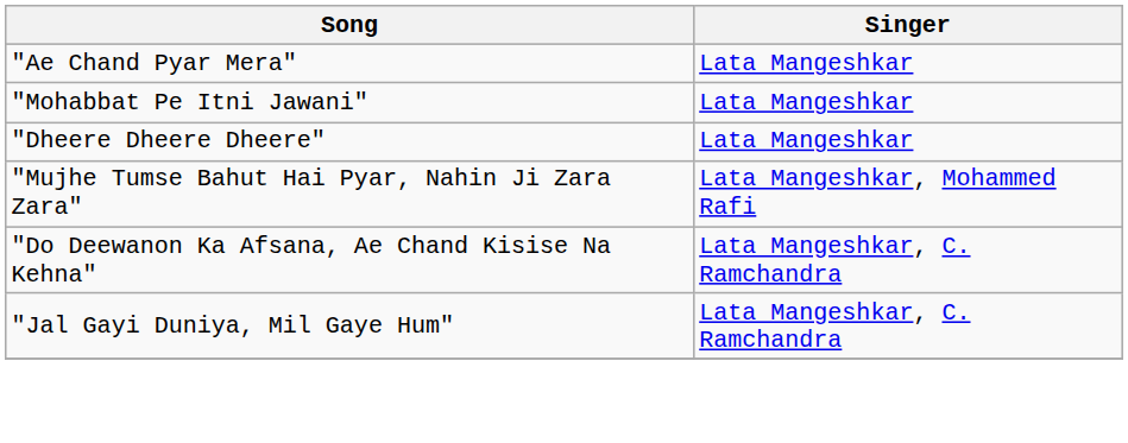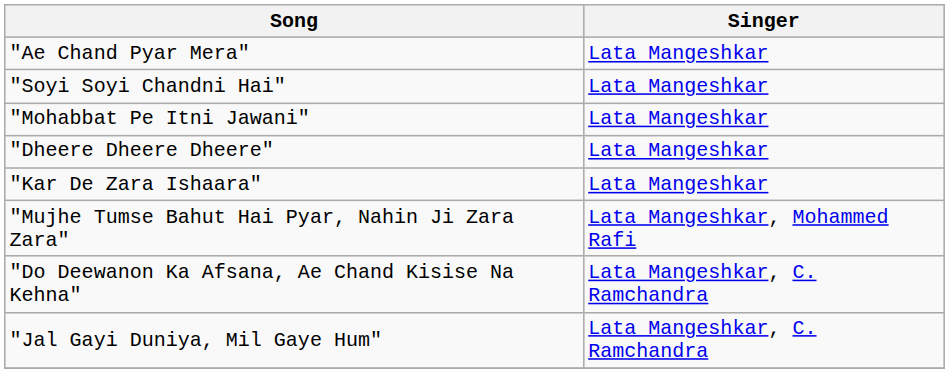+ row: "Soyi Soyi Chandni Hai" | Lata Mangeshkar
+ row: "Kar De Zara Ishaara" | Lata Mangeshkar
